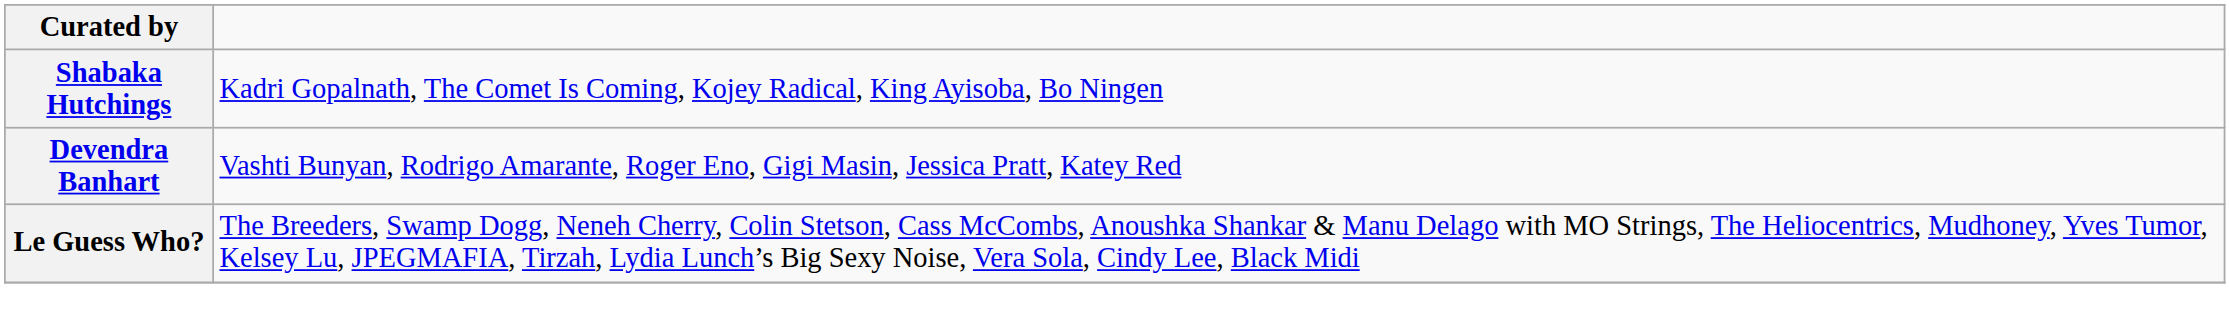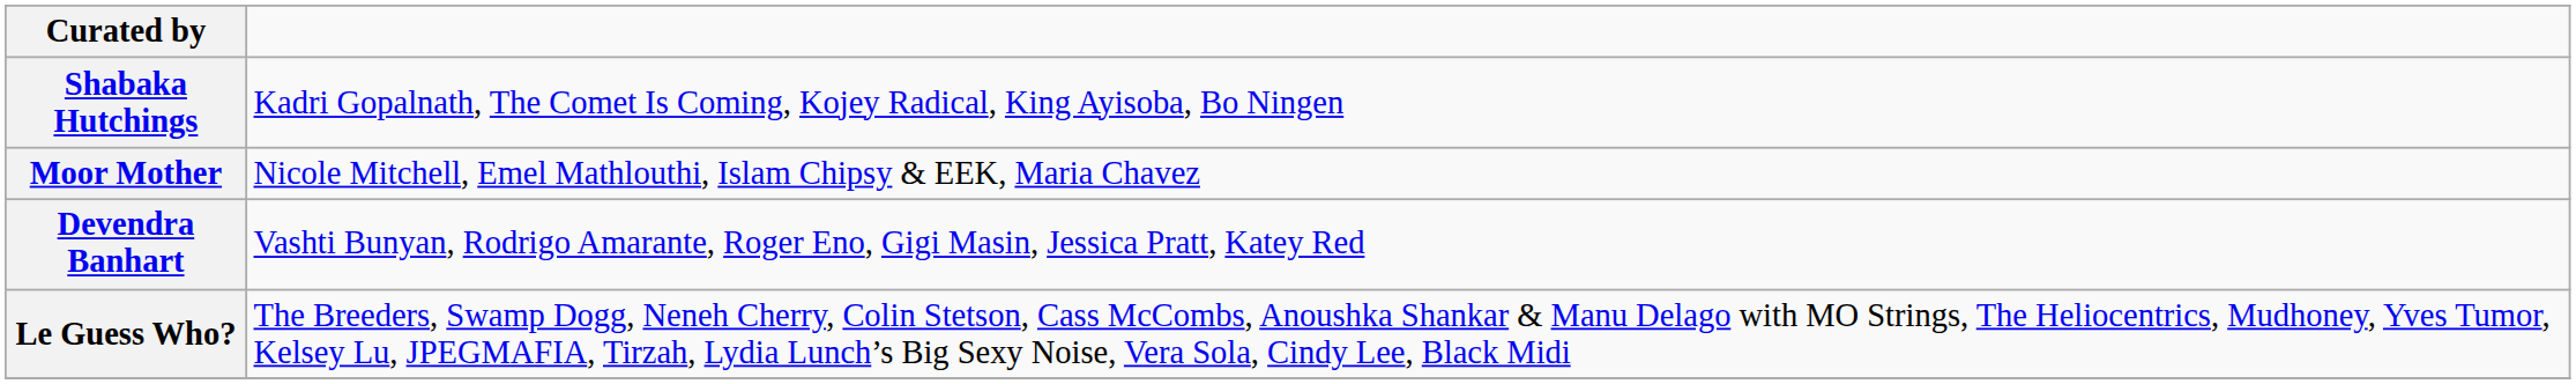+ row: Moor Mother | Nicole Mitchell, Emel Mathlouthi, Islam Chipsy & EEK, Maria Chavez
